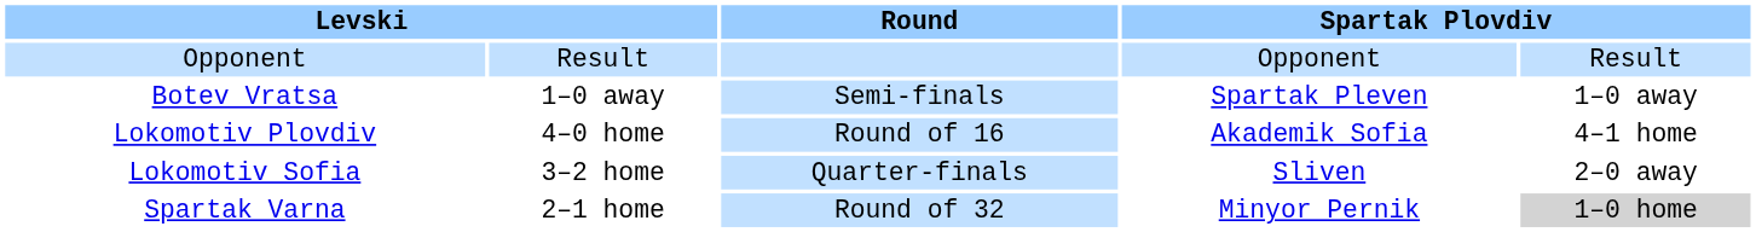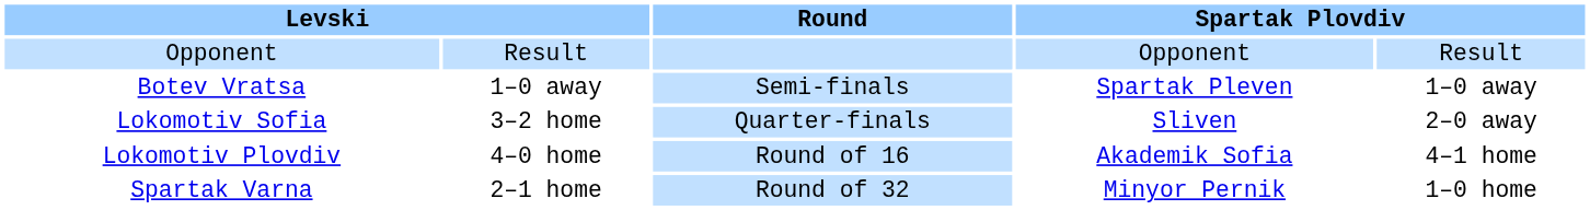rows swapped: Lokomotiv Plovdiv <-> Lokomotiv Sofia
Spartak Varna | column 5: lightgrey background -> no background
